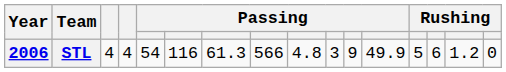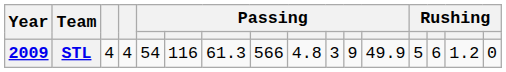STL | Year: 2006 -> 2009
